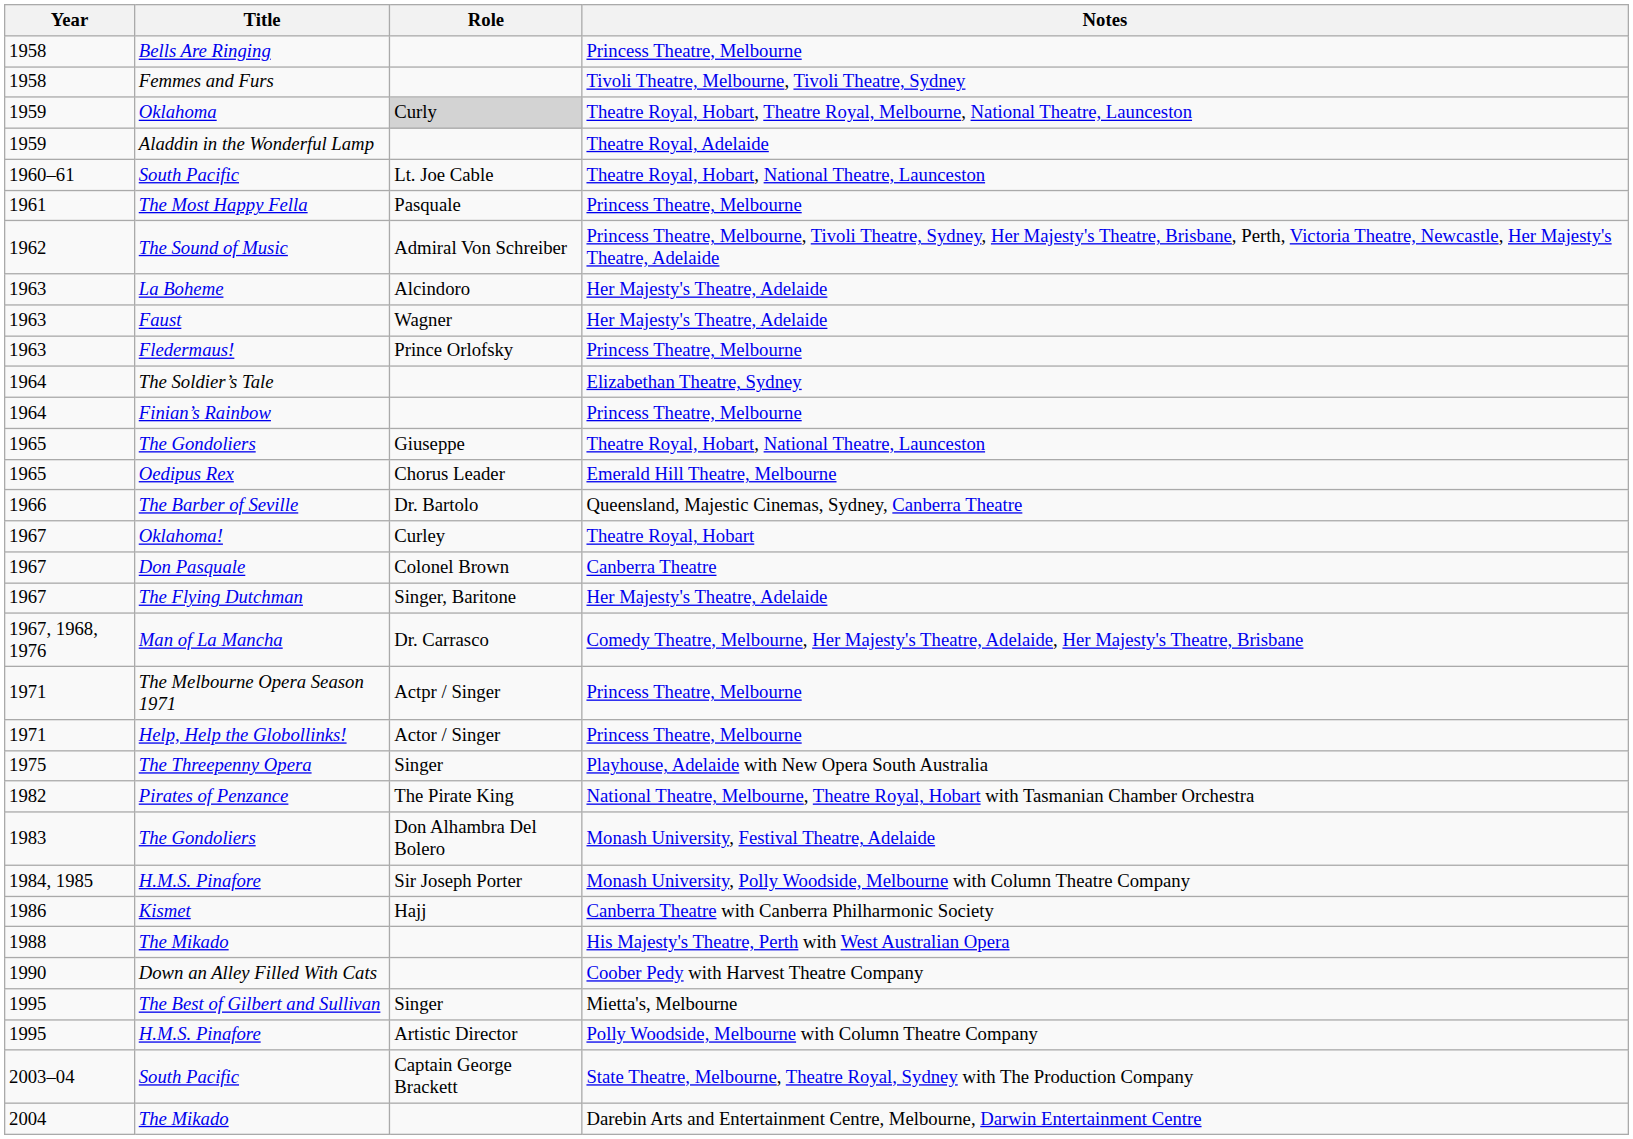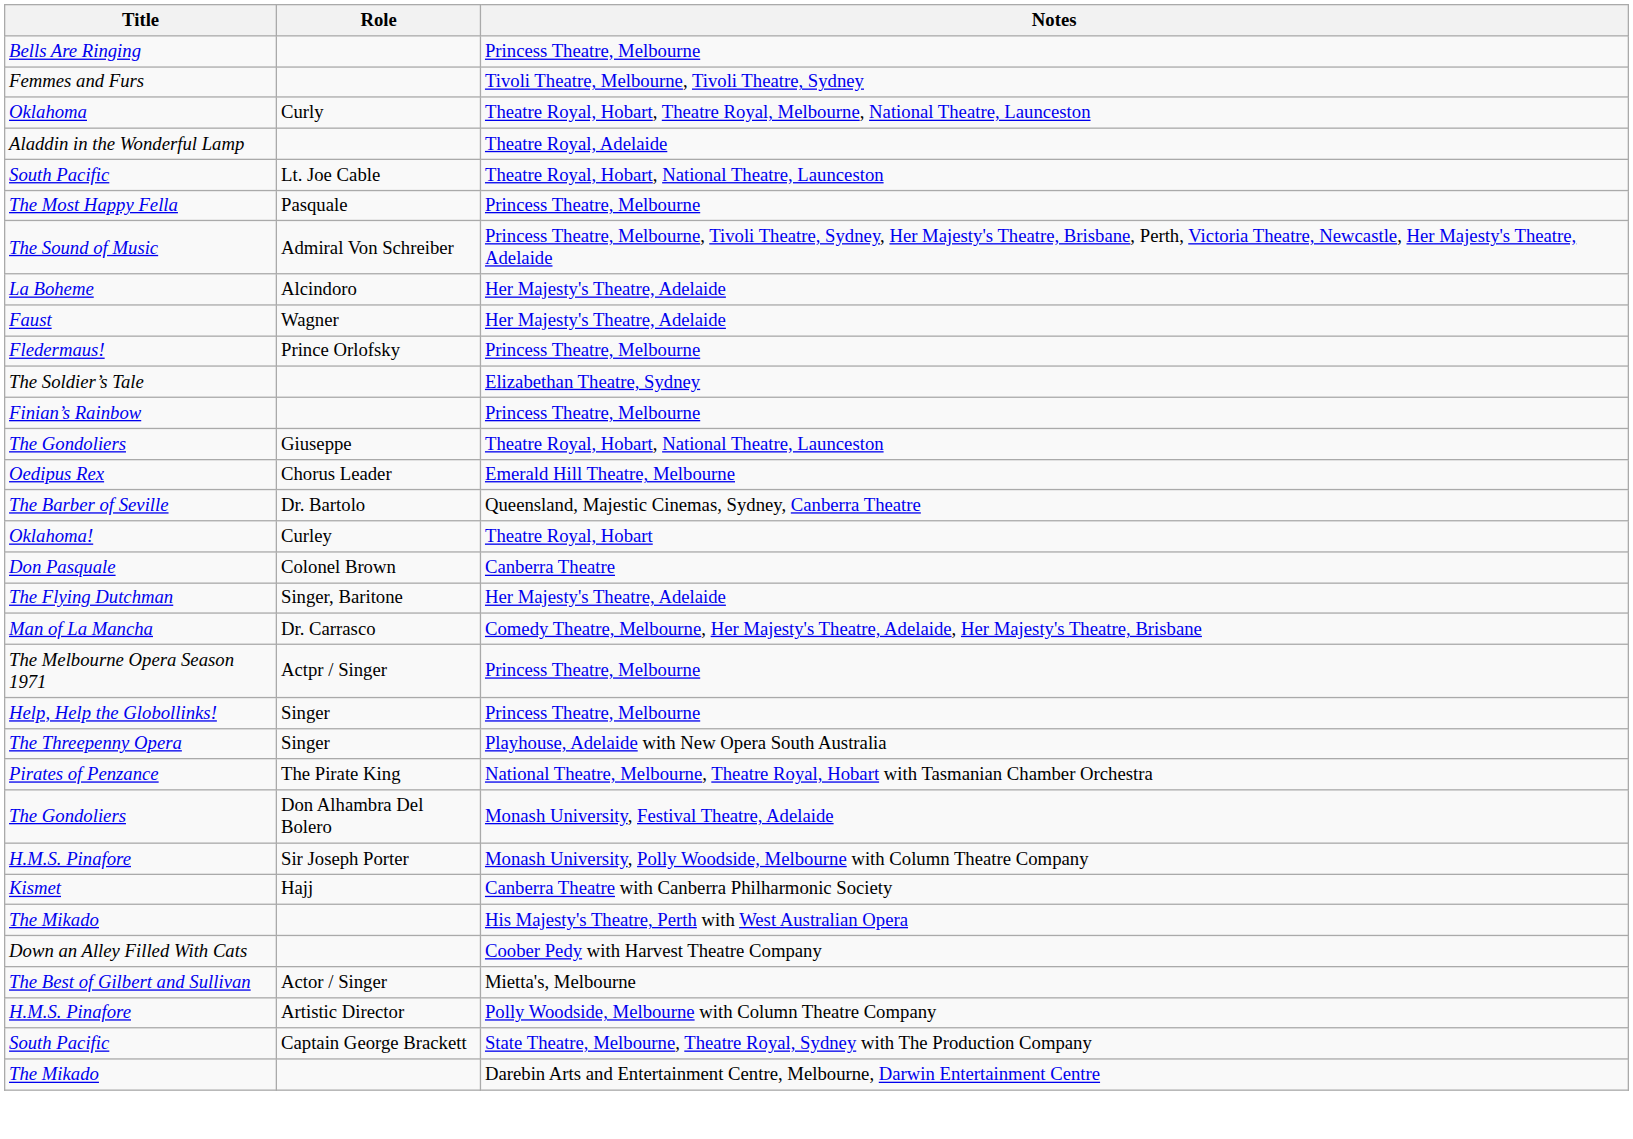- column: Year | 1958 | 1958 | 1959 | 1959 | 1960–61 | 1961 | 1962 | 1963 | 1963 | 1963 | 1964 | 1964 | 1965 | 1965 | 1966 | 1967 | 1967 | 1967 | 1967, 1968, 1976 | 1971 | 1971 | 1975 | 1982 | 1983 | 1984, 1985 | 1986 | 1988 | 1990 | 1995 | 1995 | 2003–04 | 2004
Oklahoma | Role: lightgrey background -> no background
Help, Help the Globollinks! | Role: Actor / Singer -> Singer
The Best of Gilbert and Sullivan | Role: Singer -> Actor / Singer
